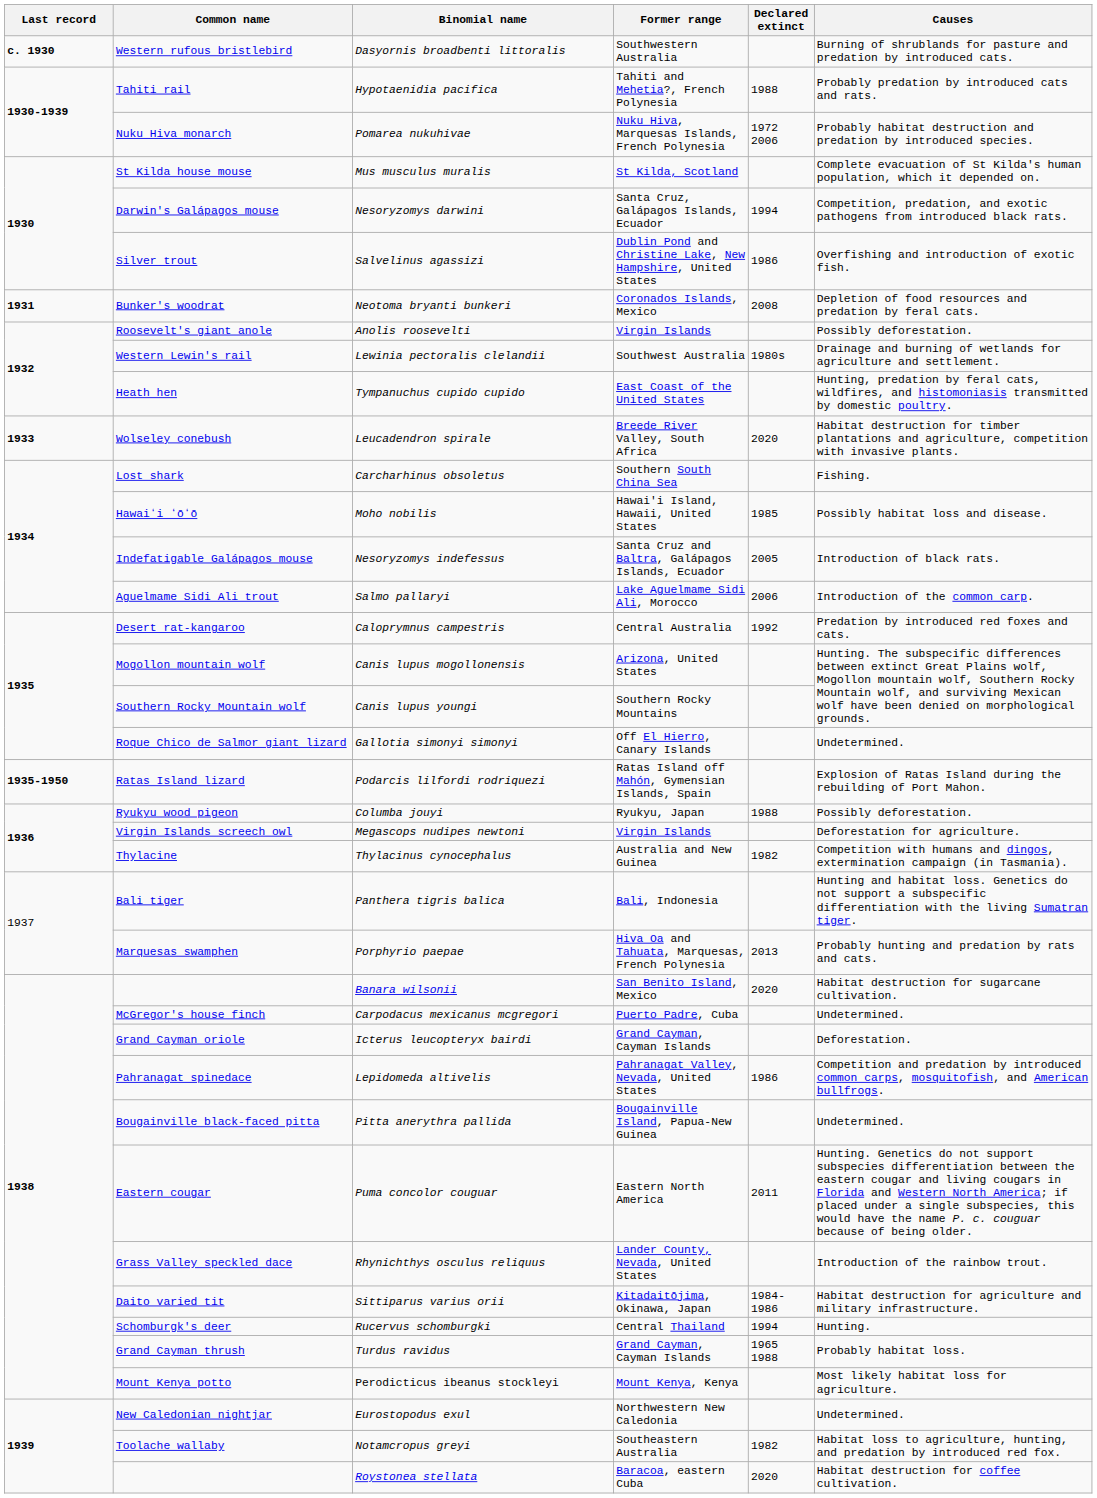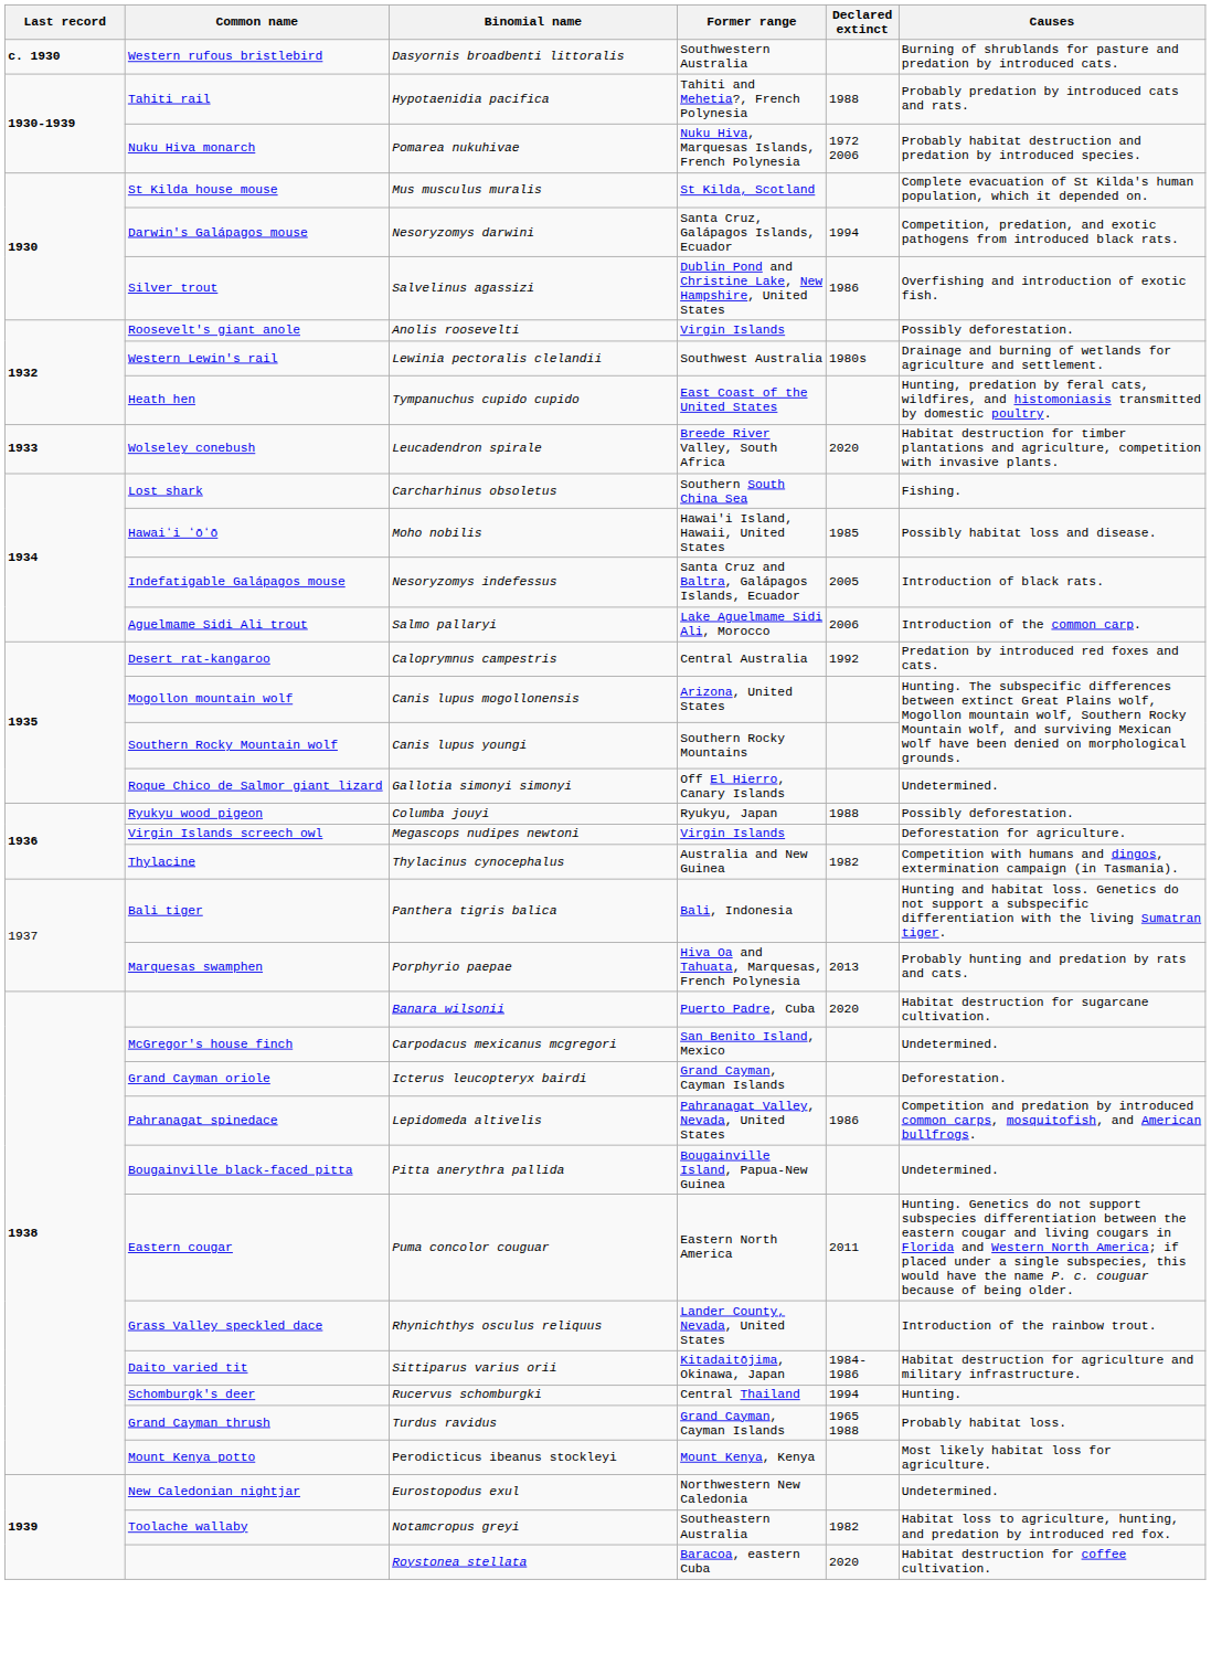- row: 1931 | Bunker's woodrat | Neotoma bryanti bunkeri | Coronados Islands, Mexico | 2008 | Depletion of food resources and predation by feral cats.
- row: 1935-1950 | Ratas Island lizard | Podarcis lilfordi rodriquezi | Ratas Island off Mahón, Gymensian Islands, Spain | Explosion of Ratas Island during the rebuilding of Port Mahon.
Banara wilsonii | Former range: San Benito Island, Mexico -> Puerto Padre, Cuba
Carpodacus mexicanus mcgregori | Former range: Puerto Padre, Cuba -> San Benito Island, Mexico
